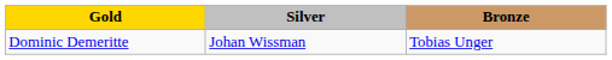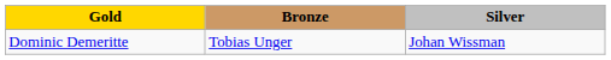columns swapped: Silver <-> Bronze
